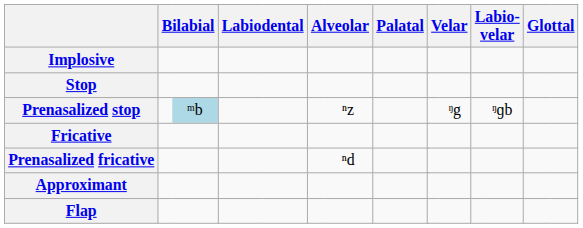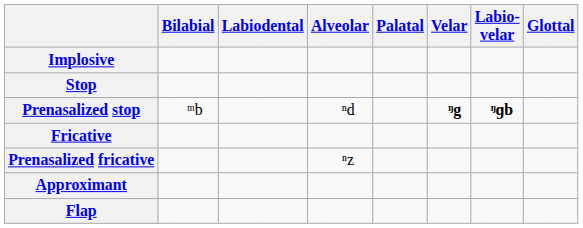Prenasalized stop | column 3: lightblue background -> no background
Prenasalized stop | column 7: ⁿz -> ⁿd
Prenasalized stop | column 11: normal -> bold
Prenasalized stop | column 13: normal -> bold
Prenasalized fricative | column 7: ⁿd -> ⁿz
